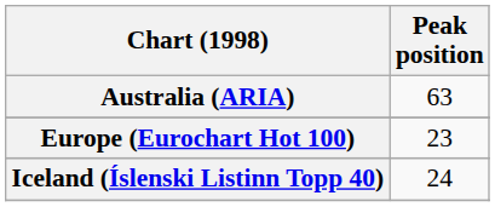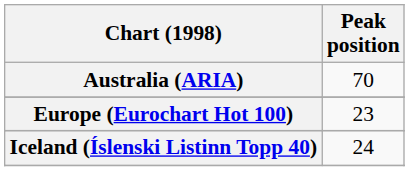Australia (ARIA) | Peak position: 63 -> 70
